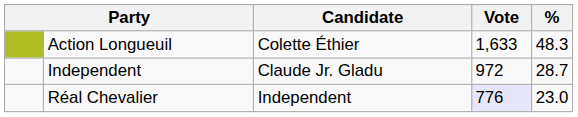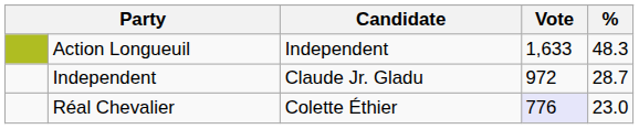Action Longueuil | Candidate: Colette Éthier -> Independent
Réal Chevalier | Candidate: Independent -> Colette Éthier
